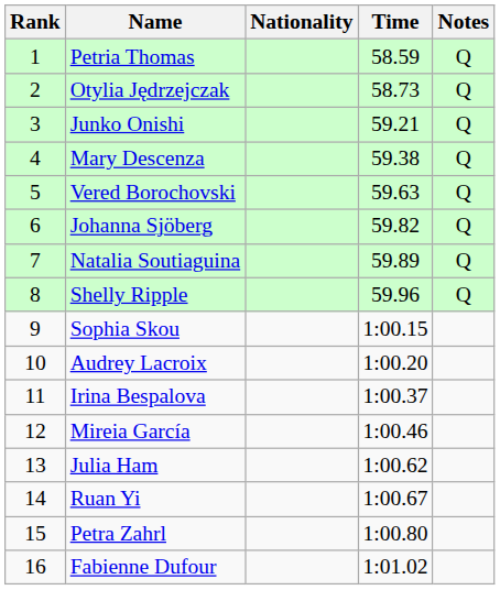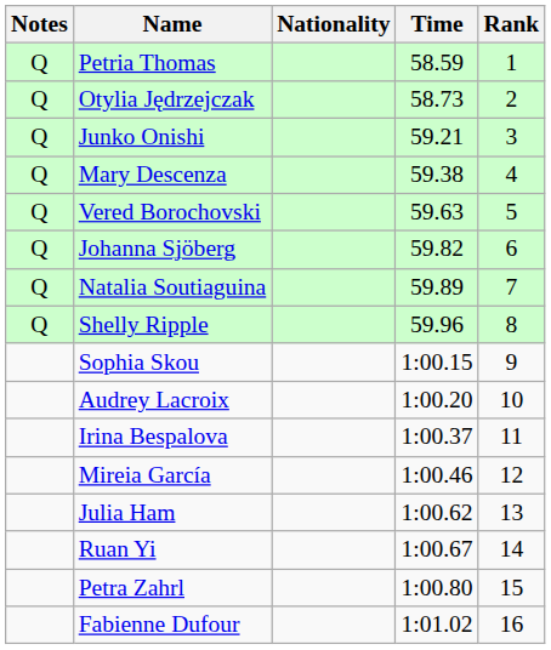columns swapped: Rank <-> Notes
